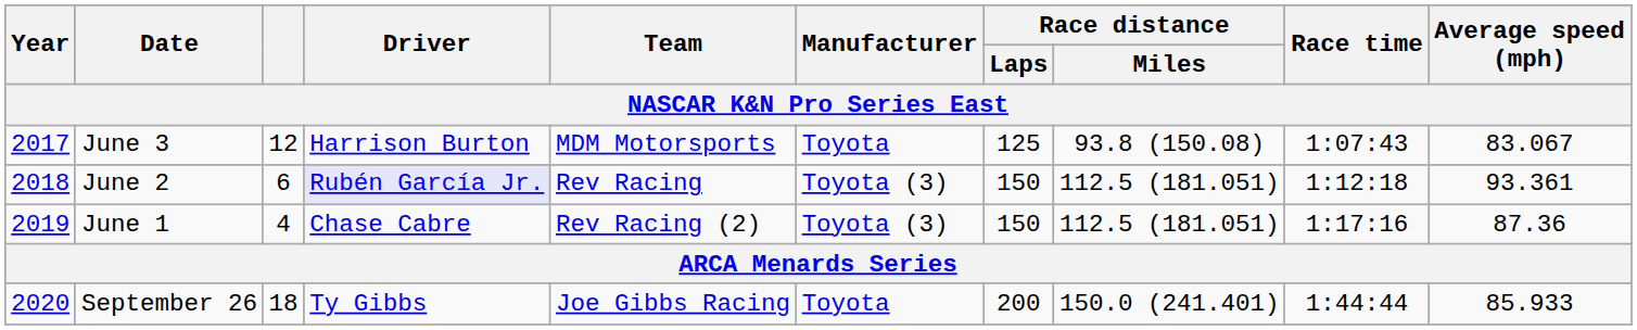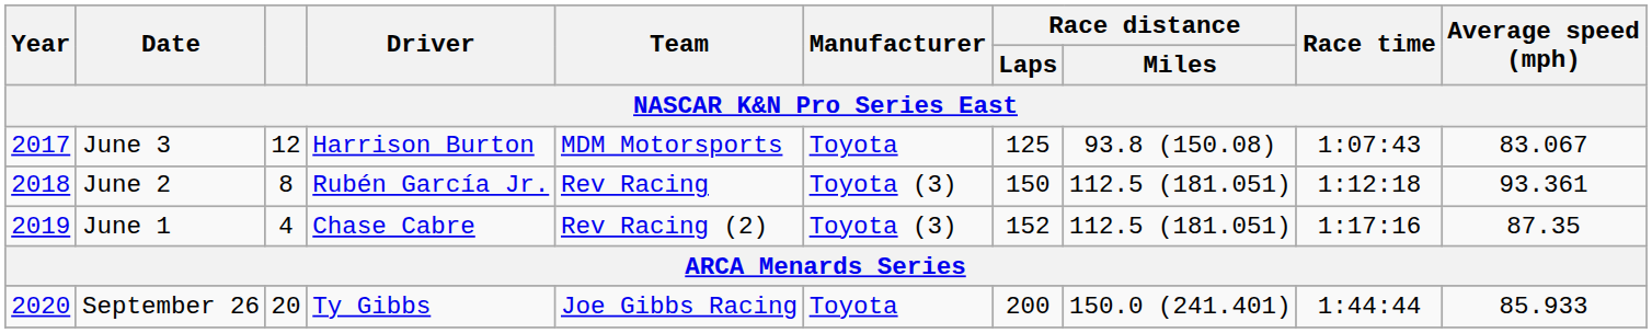June 2 | column 3: 6 -> 8
June 2 | Driver: lavender background -> no background
June 1 | Race distance / Laps: 150 -> 152
June 1 | Average speed (mph): 87.36 -> 87.35
September 26 | column 3: 18 -> 20
